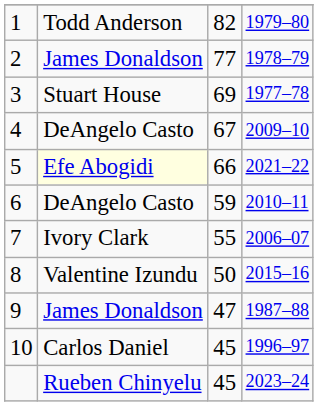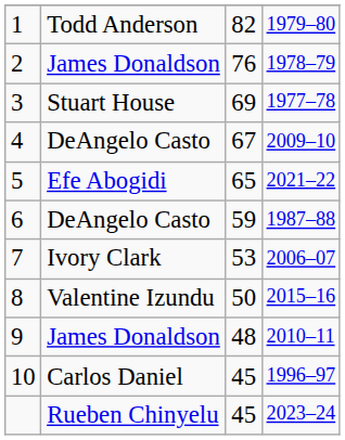2 | column 3: 77 -> 76
5 | column 2: lightyellow background -> no background
5 | column 3: 66 -> 65
6 | column 4: 2010–11 -> 1987–88
7 | column 3: 55 -> 53
9 | column 3: 47 -> 48
9 | column 4: 1987–88 -> 2010–11
